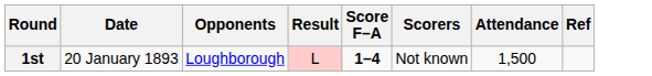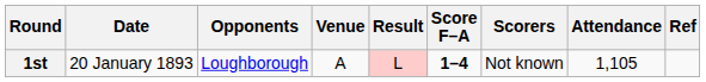+ column: Venue | A
1st | Attendance: 1,500 -> 1,105
